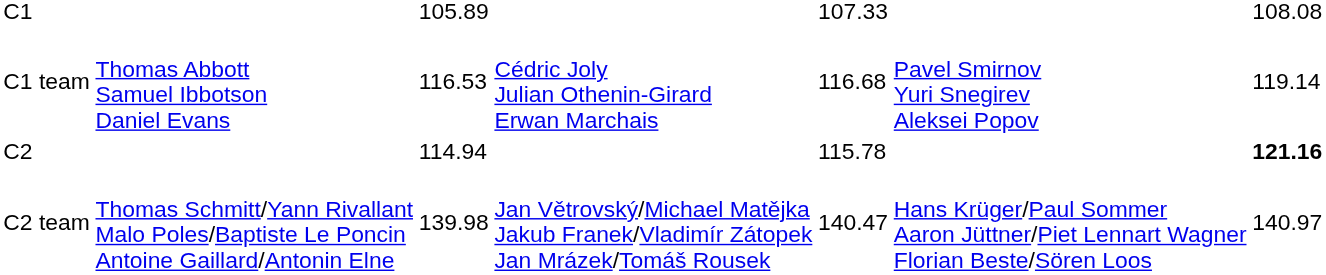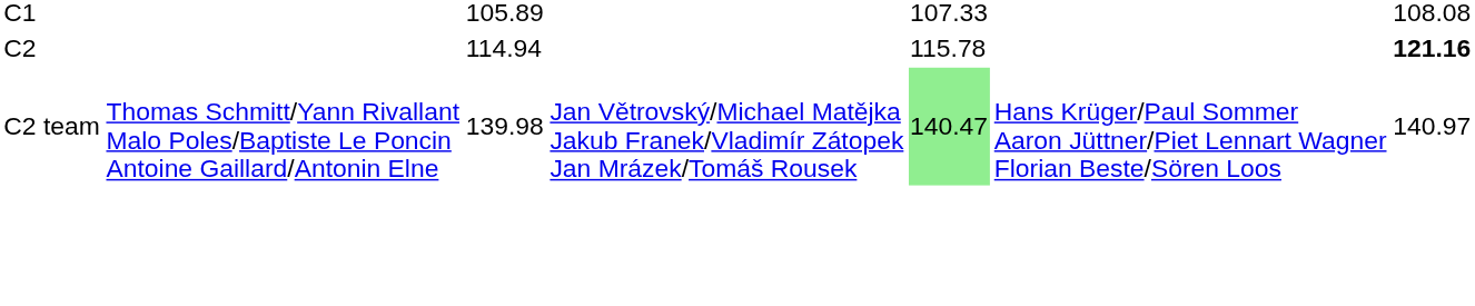- row: C1 team | Thomas Abbott Samuel Ibbotson Daniel Evans | 116.53 | Cédric Joly Julian Othenin-Girard Erwan Marchais | 116.68 | Pavel Smirnov Yuri Snegirev Aleksei Popov | 119.14
C2 team | column 5: no background -> lightgreen background
